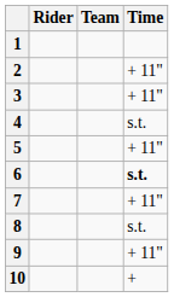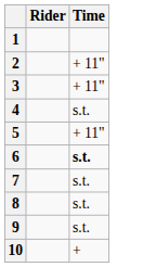- column: Team
7 | Time: + 11" -> s.t.
9 | Time: + 11" -> s.t.
